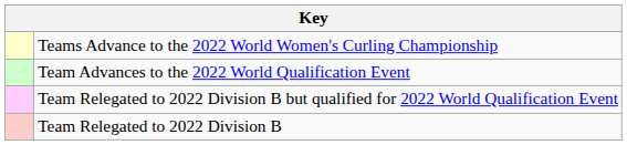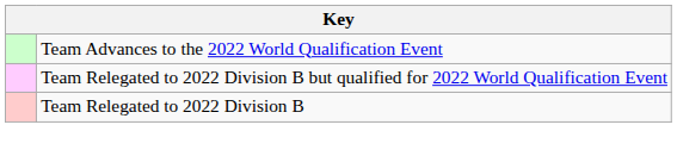- row: Teams Advance to the 2022 World Women's Curling Championship
